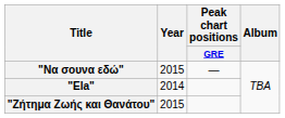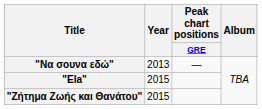"Να σουνα εδώ" | Year: 2015 -> 2013
"Ela" | Year: 2014 -> 2015
